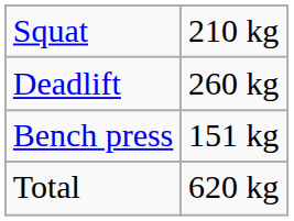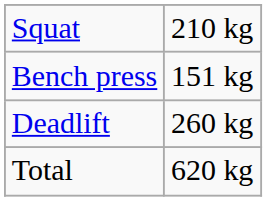rows swapped: Bench press <-> Deadlift
